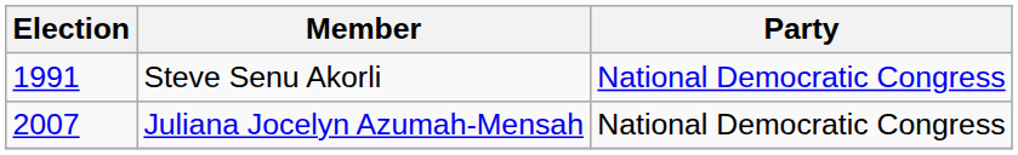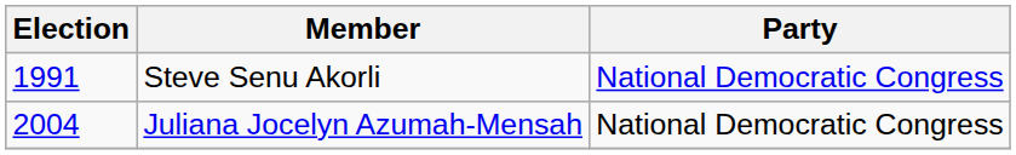Juliana Jocelyn Azumah-Mensah | Election: 2007 -> 2004
